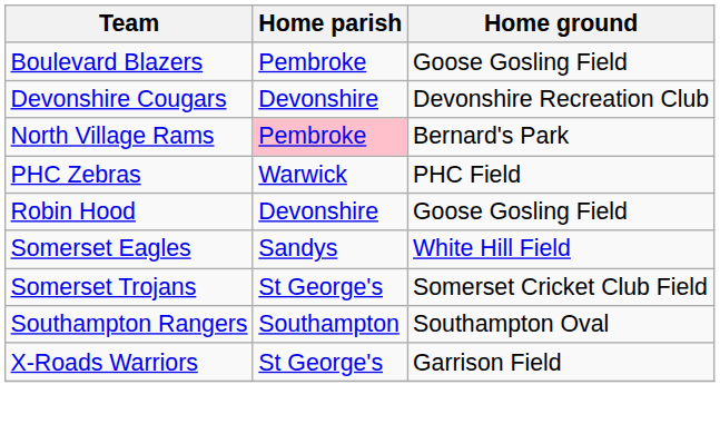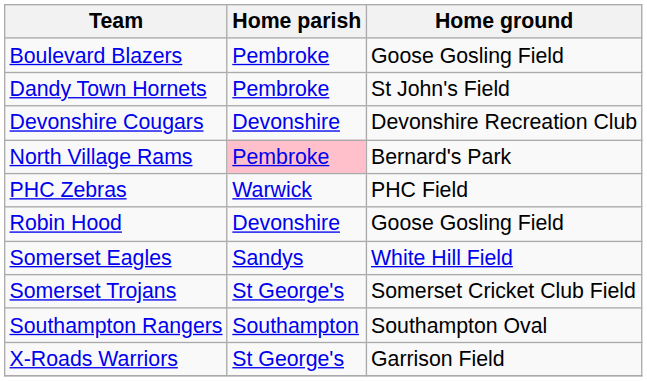+ row: Dandy Town Hornets | Pembroke | St John's Field
